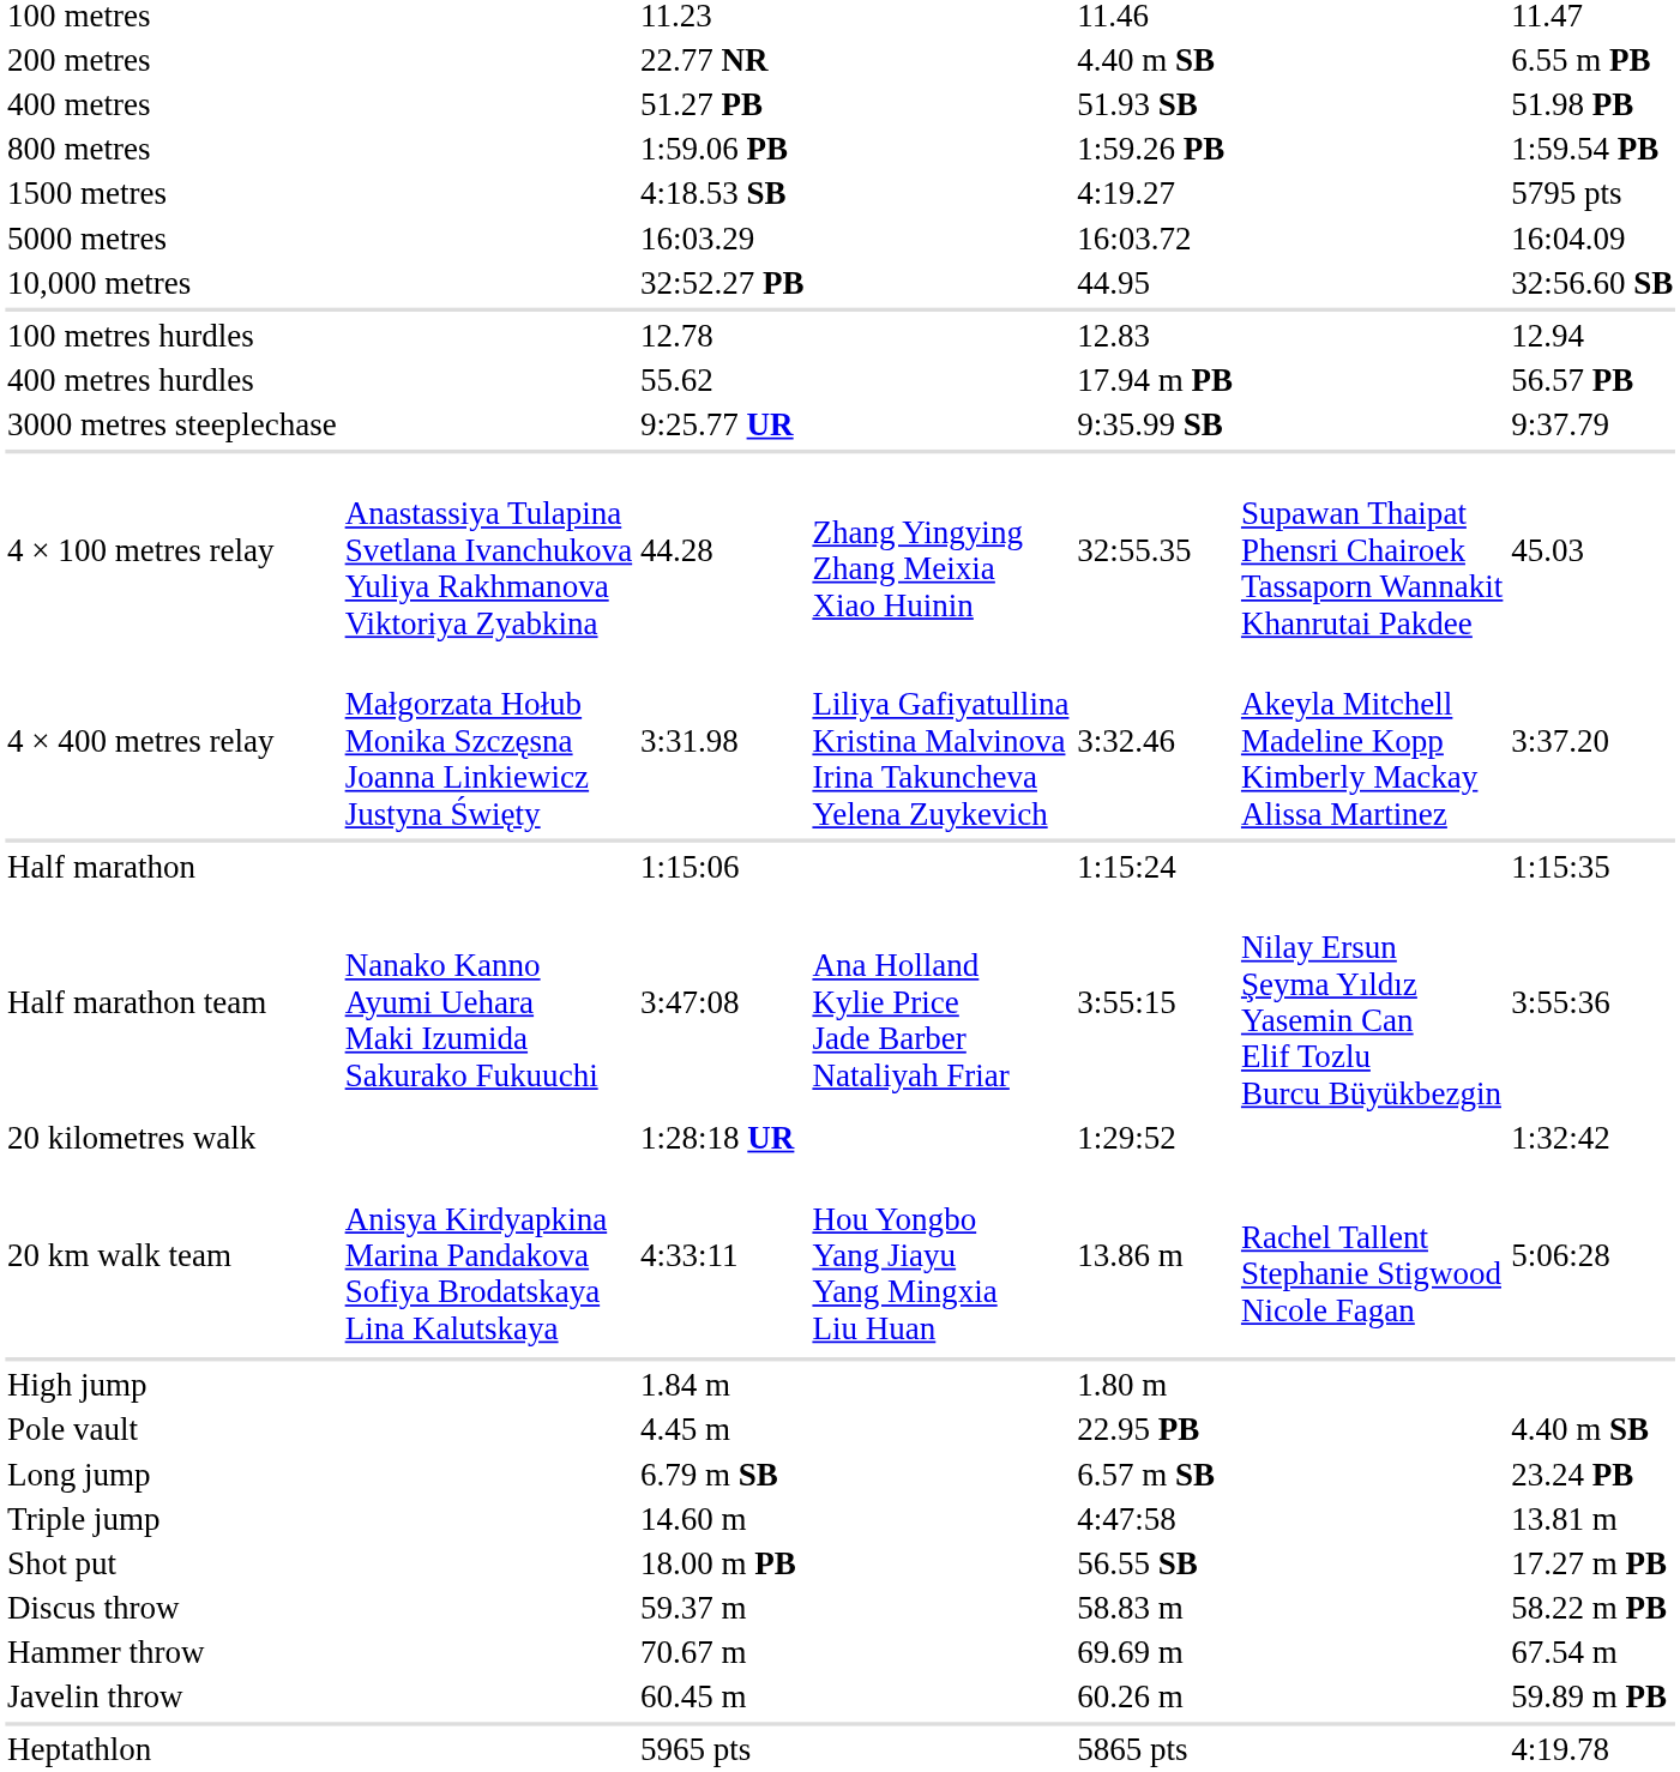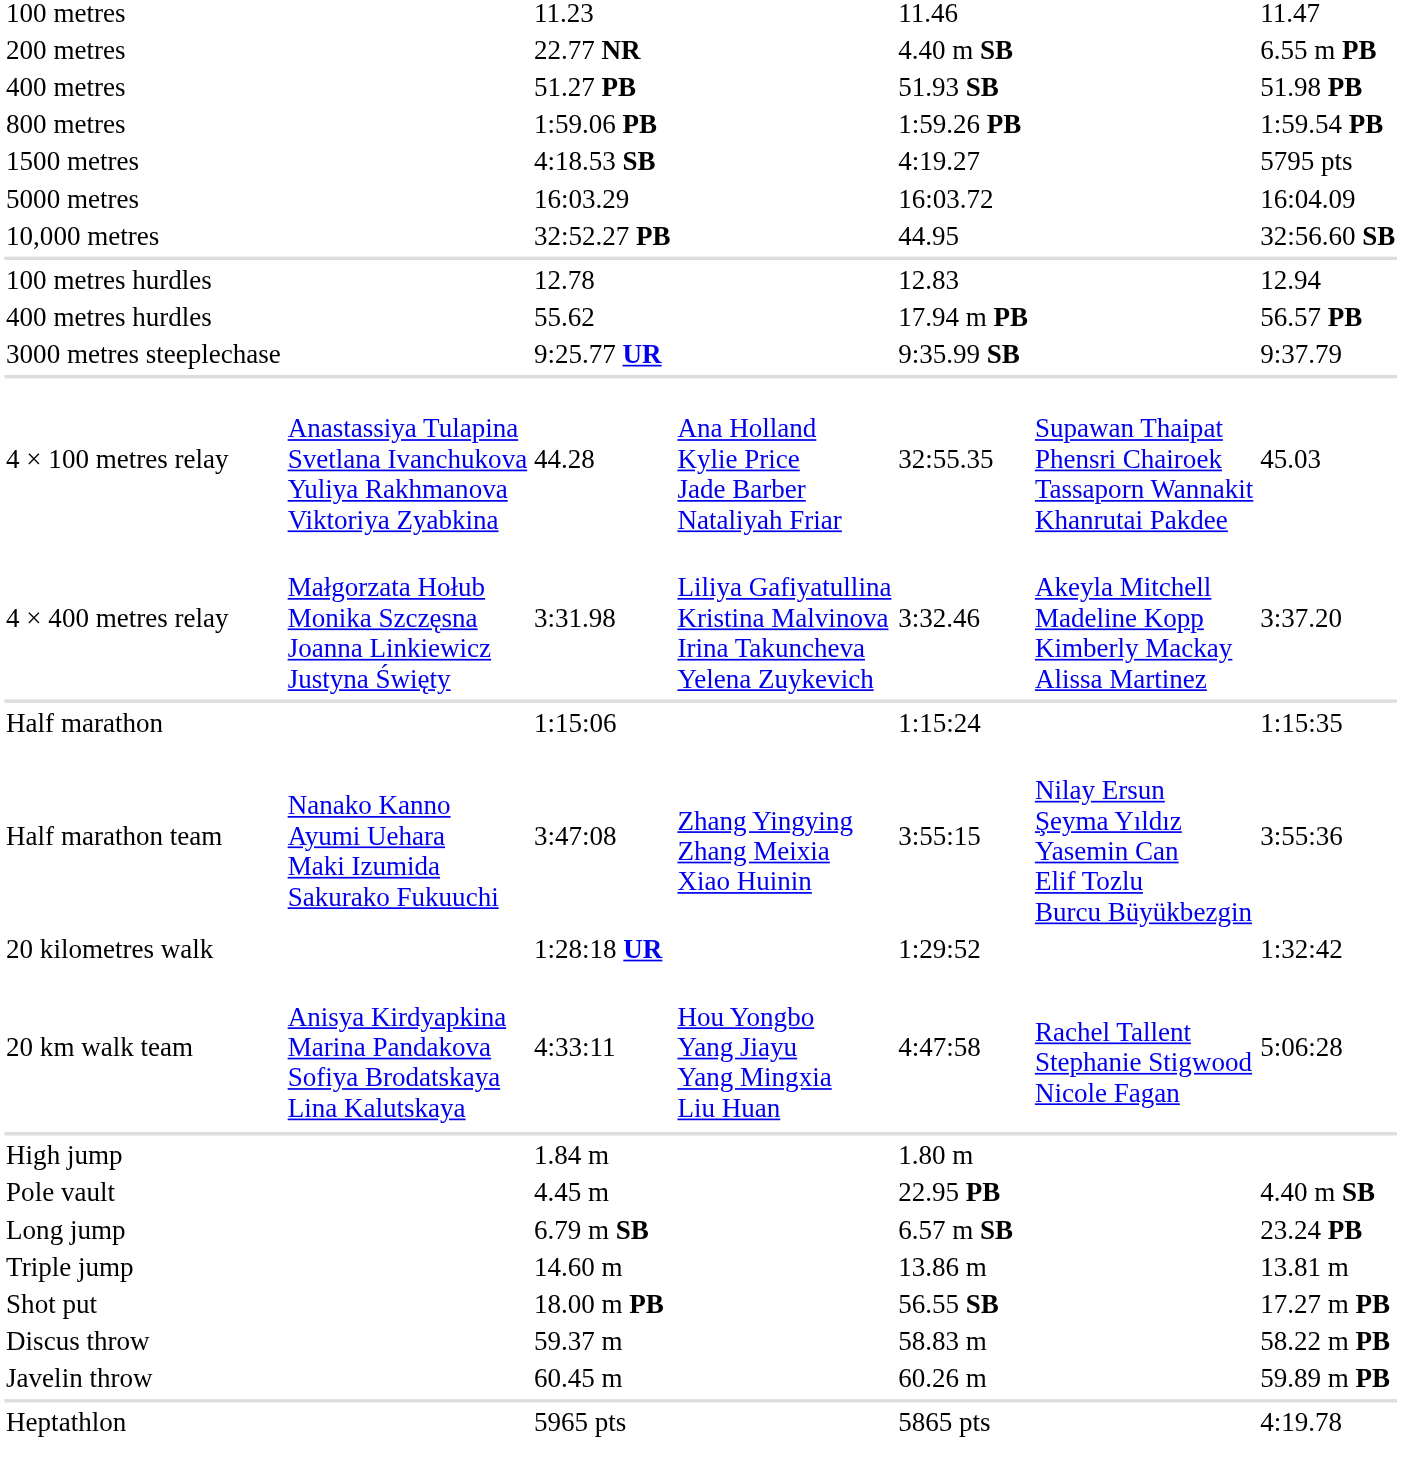4 × 100 metres relay | column 4: Zhang Yingying Zhang Meixia Xiao Huinin -> Ana Holland Kylie Price Jade Barber Nataliyah Friar
Half marathon team | column 4: Ana Holland Kylie Price Jade Barber Nataliyah Friar -> Zhang Yingying Zhang Meixia Xiao Huinin
20 km walk team | column 5: 13.86 m -> 4:47:58
Triple jump | column 5: 4:47:58 -> 13.86 m
- row: Hammer throw | 70.67 m | 69.69 m | 67.54 m
